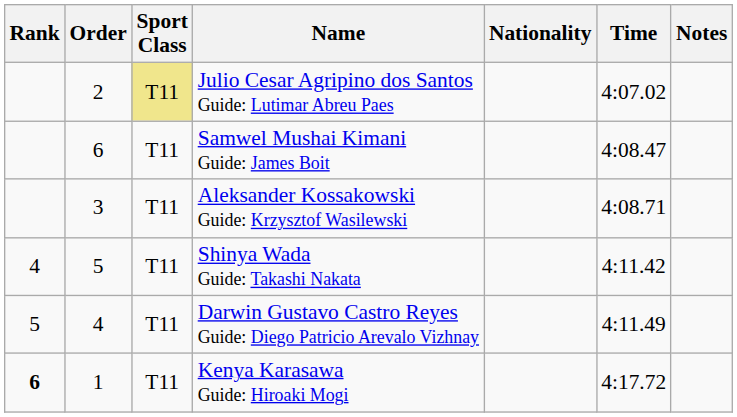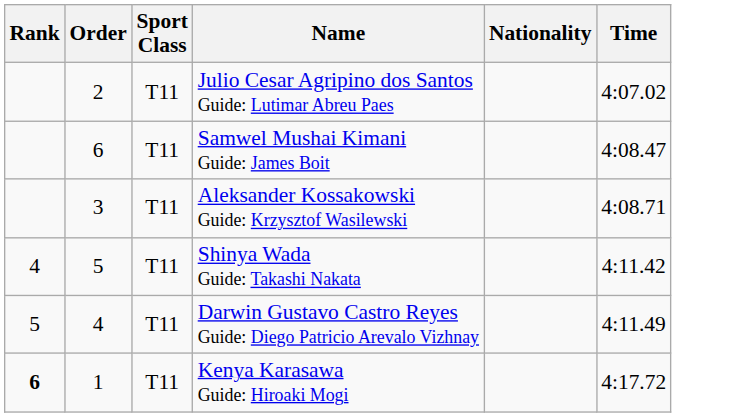- column: Notes
Julio Cesar Agripino dos Santos Guide: Lutimar Abreu Paes | Sport Class: khaki background -> no background
